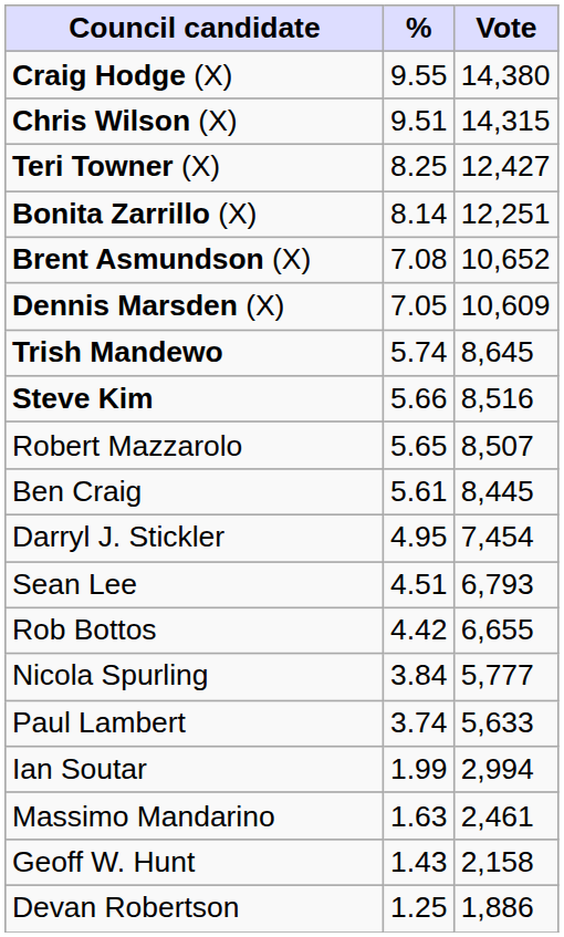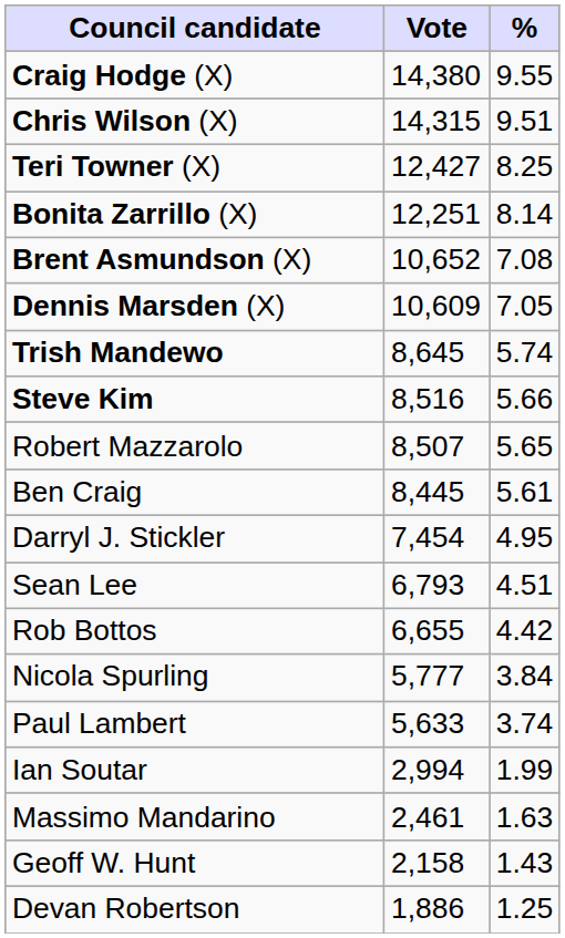columns swapped: Vote <-> %
